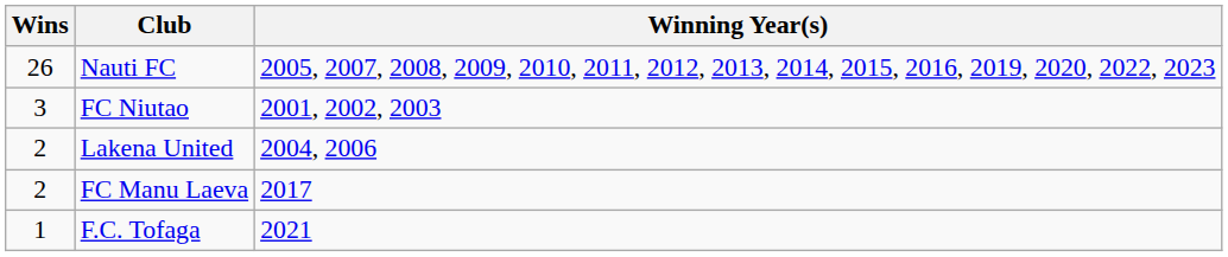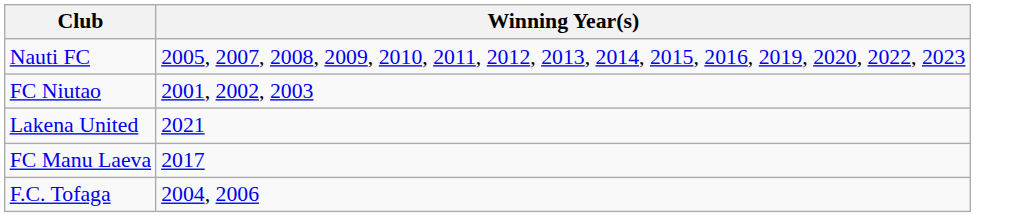- column: Wins | 26 | 3 | 2 | 2 | 1
Lakena United | Winning Year(s): 2004, 2006 -> 2021
F.C. Tofaga | Winning Year(s): 2021 -> 2004, 2006
